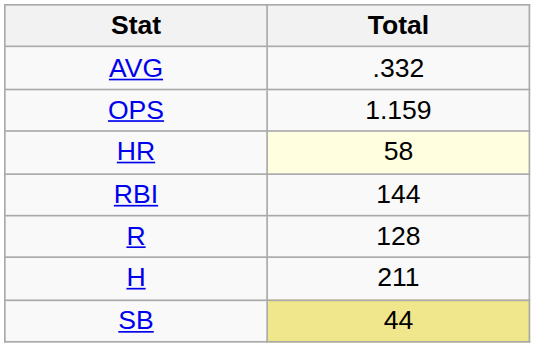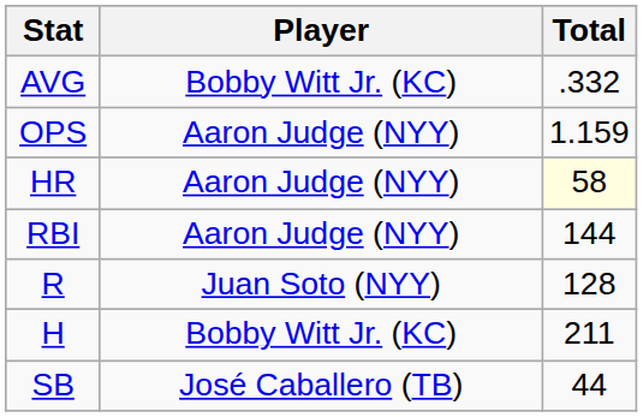+ column: Player | Bobby Witt Jr. (KC) | Aaron Judge (NYY) | Aaron Judge (NYY) | Aaron Judge (NYY) | Juan Soto (NYY) | Bobby Witt Jr. (KC) | José Caballero (TB)
SB | Total: khaki background -> no background
